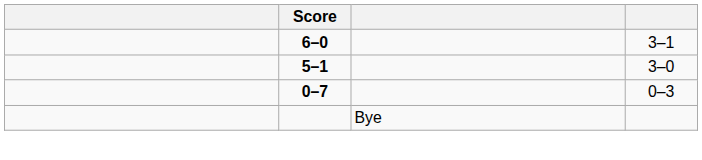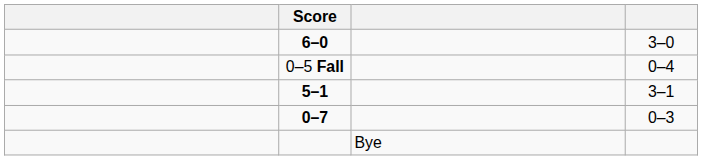6–0 | column 4: 3–1 -> 3–0
+ row: 0–5 Fall | 0–4
5–1 | column 4: 3–0 -> 3–1
